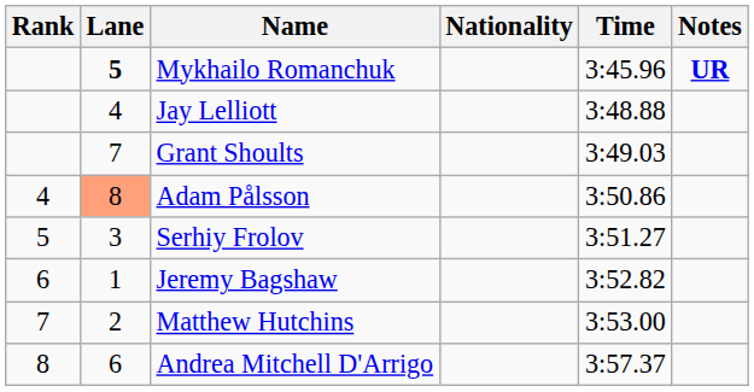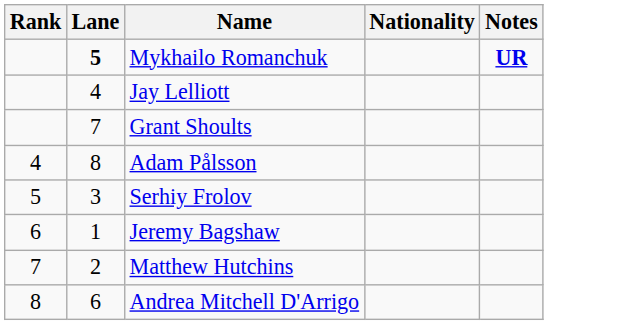- column: Time | 3:45.96 | 3:48.88 | 3:49.03 | 3:50.86 | 3:51.27 | 3:52.82 | 3:53.00 | 3:57.37
Adam Pålsson | Lane: lightsalmon background -> no background
